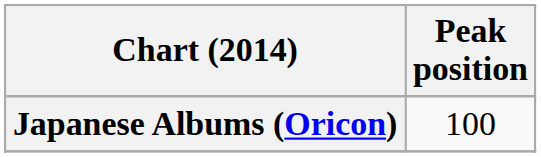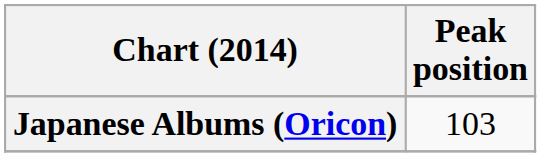Japanese Albums (Oricon) | Peak position: 100 -> 103
